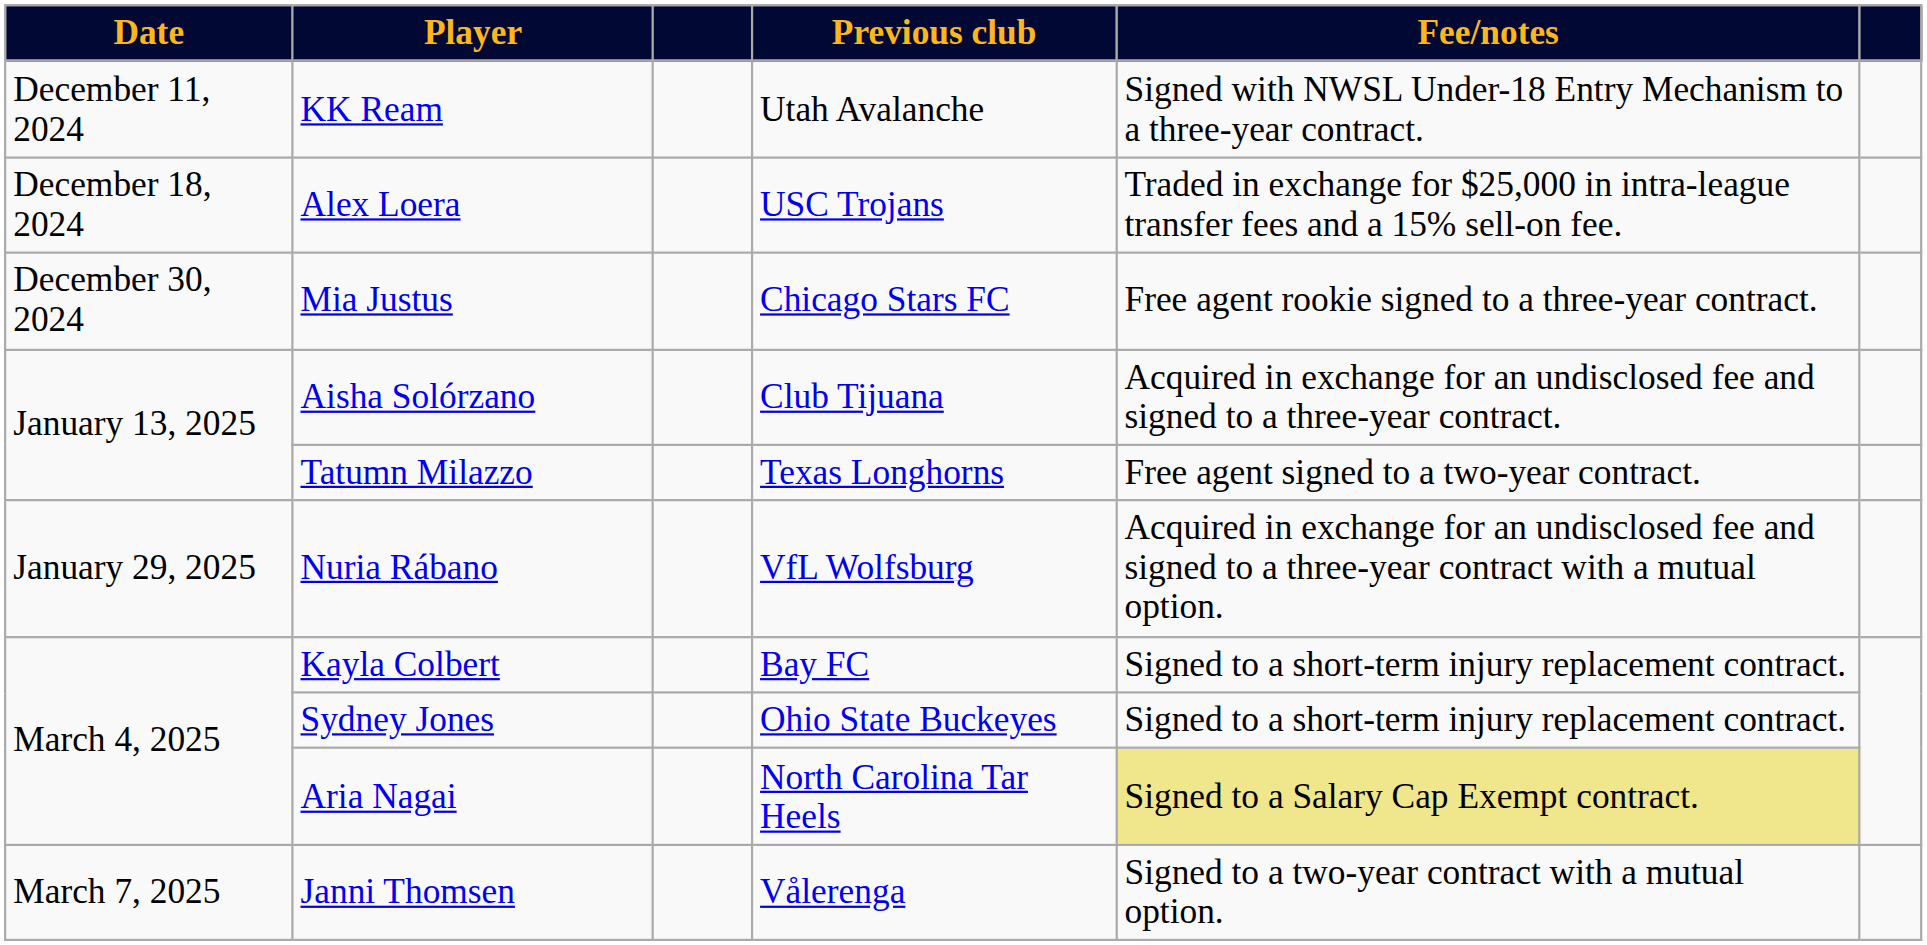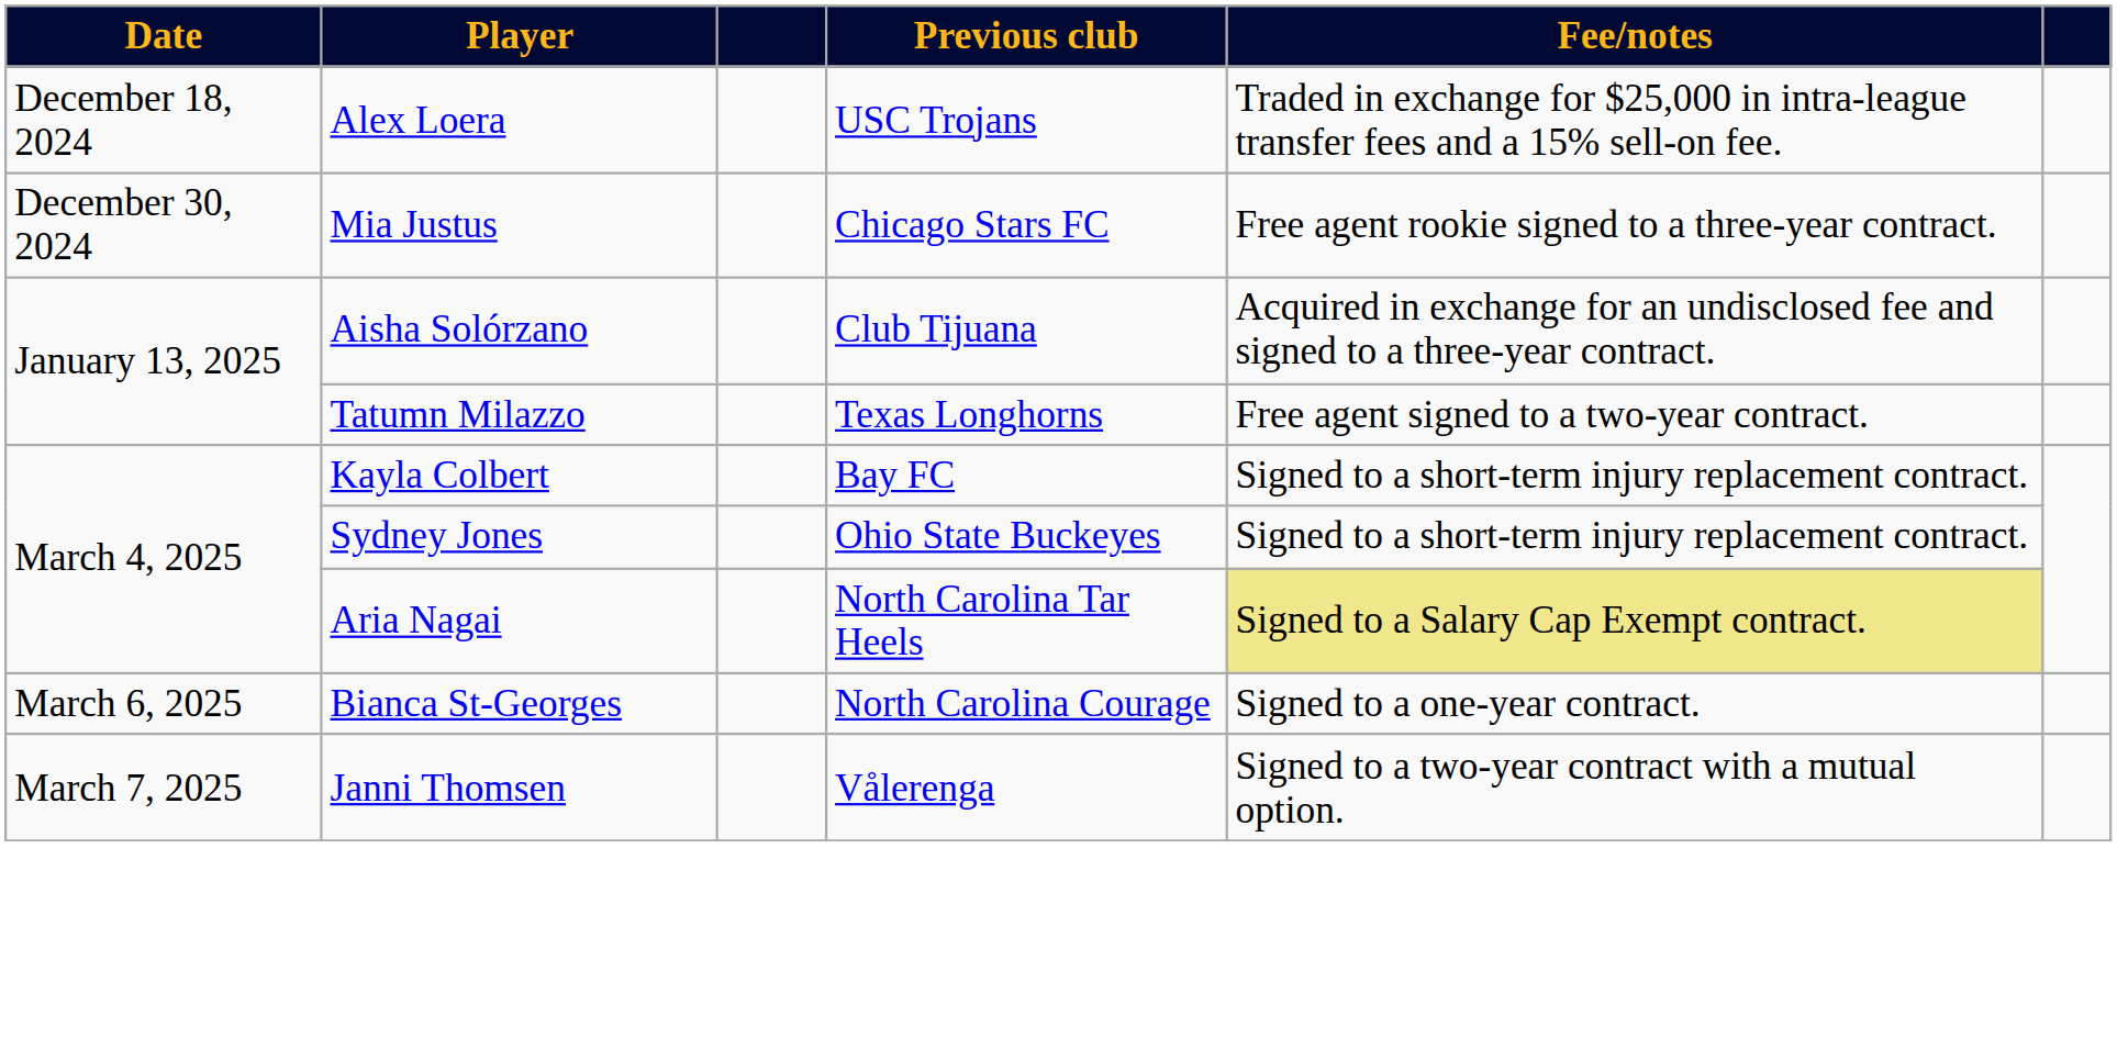- row: December 11, 2024 | KK Ream | Utah Avalanche | Signed with NWSL Under-18 Entry Mechanism to a three-year contract.
- row: January 29, 2025 | Nuria Rábano | VfL Wolfsburg | Acquired in exchange for an undisclosed fee and signed to a three-year contract with a mutual option.
+ row: March 6, 2025 | Bianca St-Georges | North Carolina Courage | Signed to a one-year contract.
